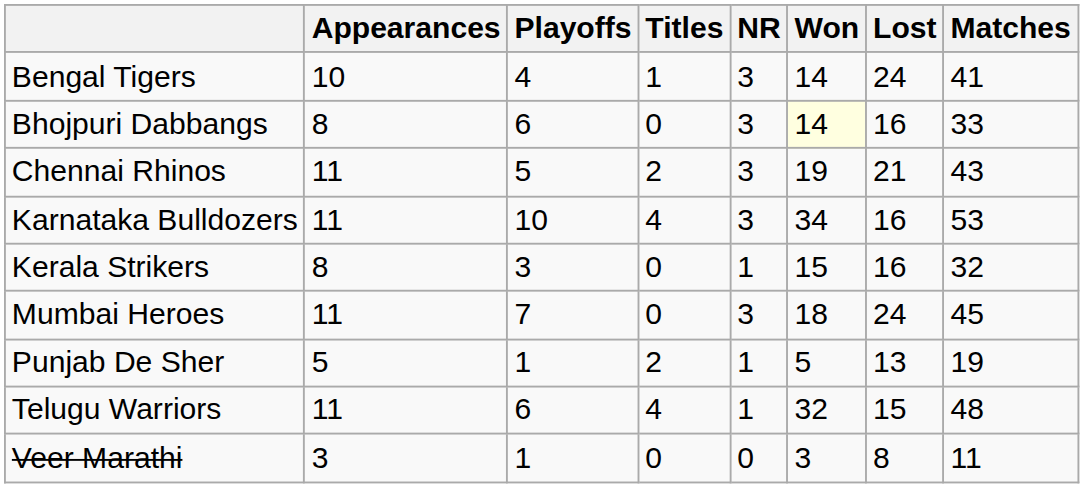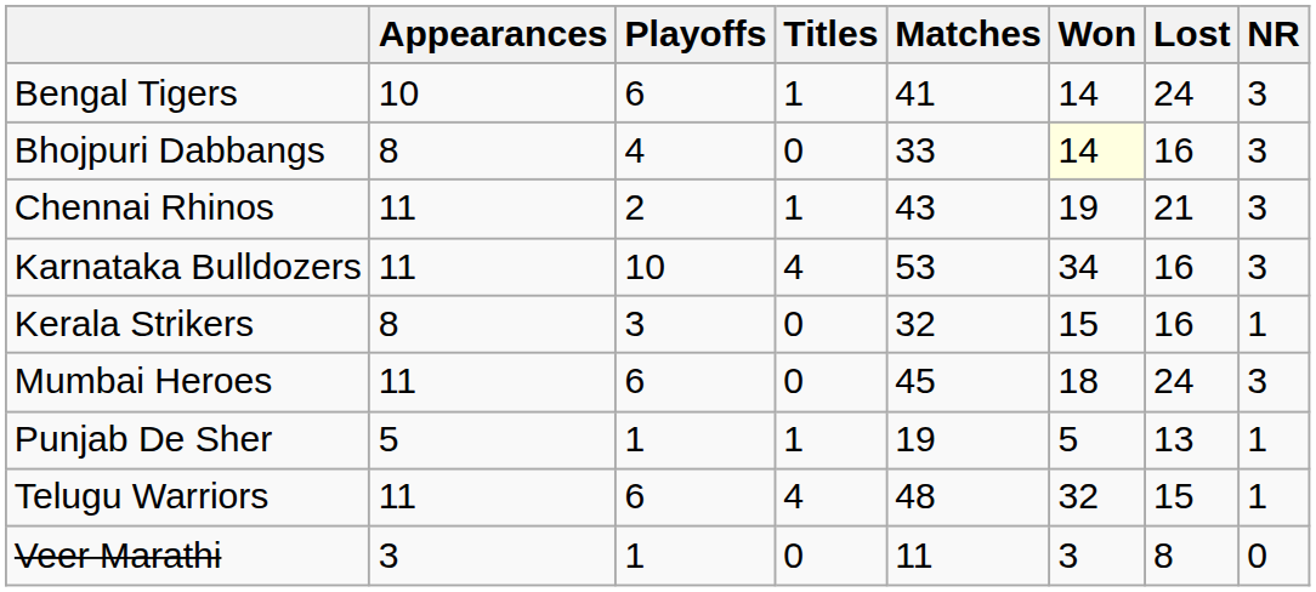columns swapped: Matches <-> NR
Bengal Tigers | Playoffs: 4 -> 6
Bhojpuri Dabbangs | Playoffs: 6 -> 4
Chennai Rhinos | Playoffs: 5 -> 2
Chennai Rhinos | Titles: 2 -> 1
Mumbai Heroes | Playoffs: 7 -> 6
Punjab De Sher | Titles: 2 -> 1
